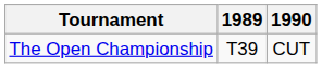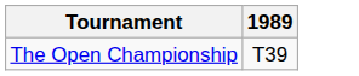- column: 1990 | CUT
